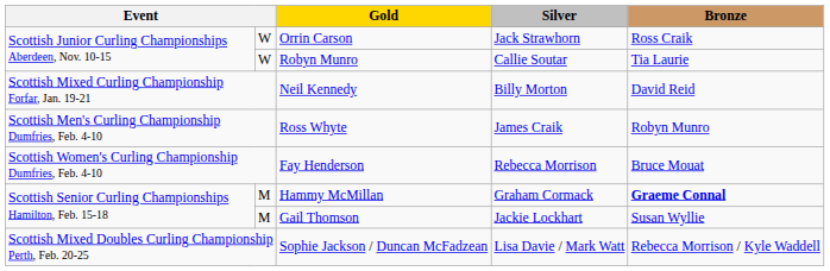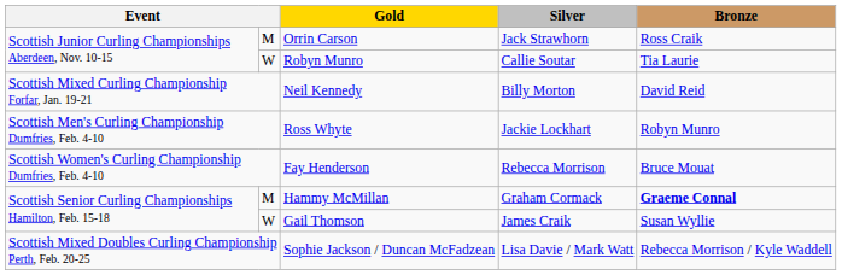Orrin Carson | column 2: W -> M
Ross Whyte | Silver: James Craik -> Jackie Lockhart
Gail Thomson | column 2: M -> W
Gail Thomson | Silver: Jackie Lockhart -> James Craik
